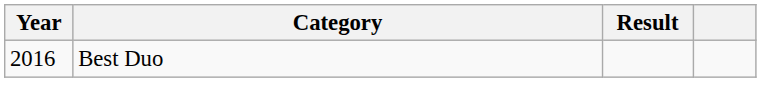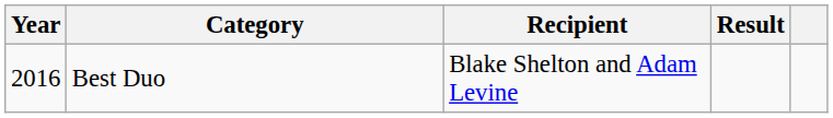+ column: Recipient | Blake Shelton and Adam Levine
